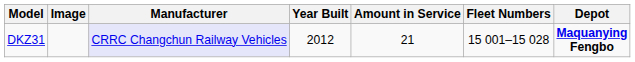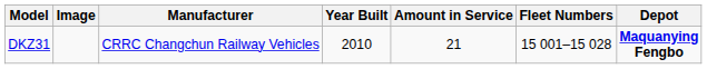DKZ31 | Manufacturer: lavender background -> no background
DKZ31 | Year Built: 2012 -> 2010
